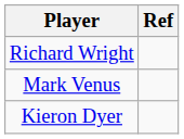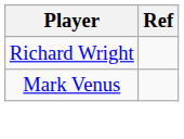- row: Kieron Dyer
